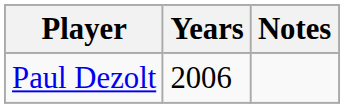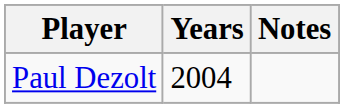Paul Dezolt | Years: 2006 -> 2004
